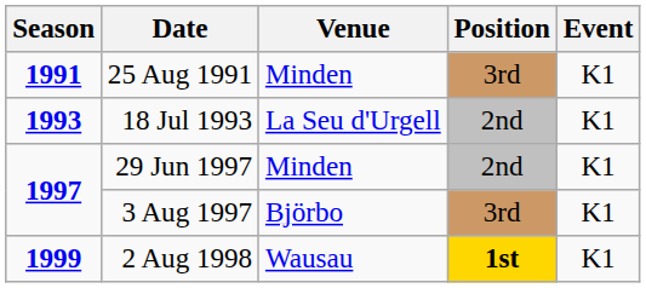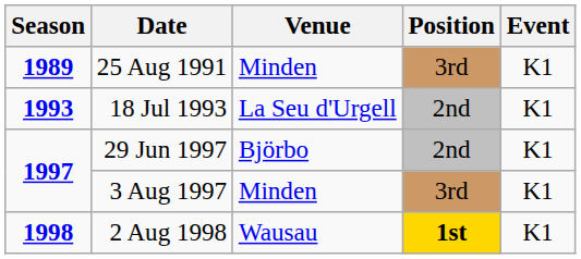25 Aug 1991 | Season: 1991 -> 1989
29 Jun 1997 | Venue: Minden -> Björbo
3 Aug 1997 | Venue: Björbo -> Minden
2 Aug 1998 | Season: 1999 -> 1998
